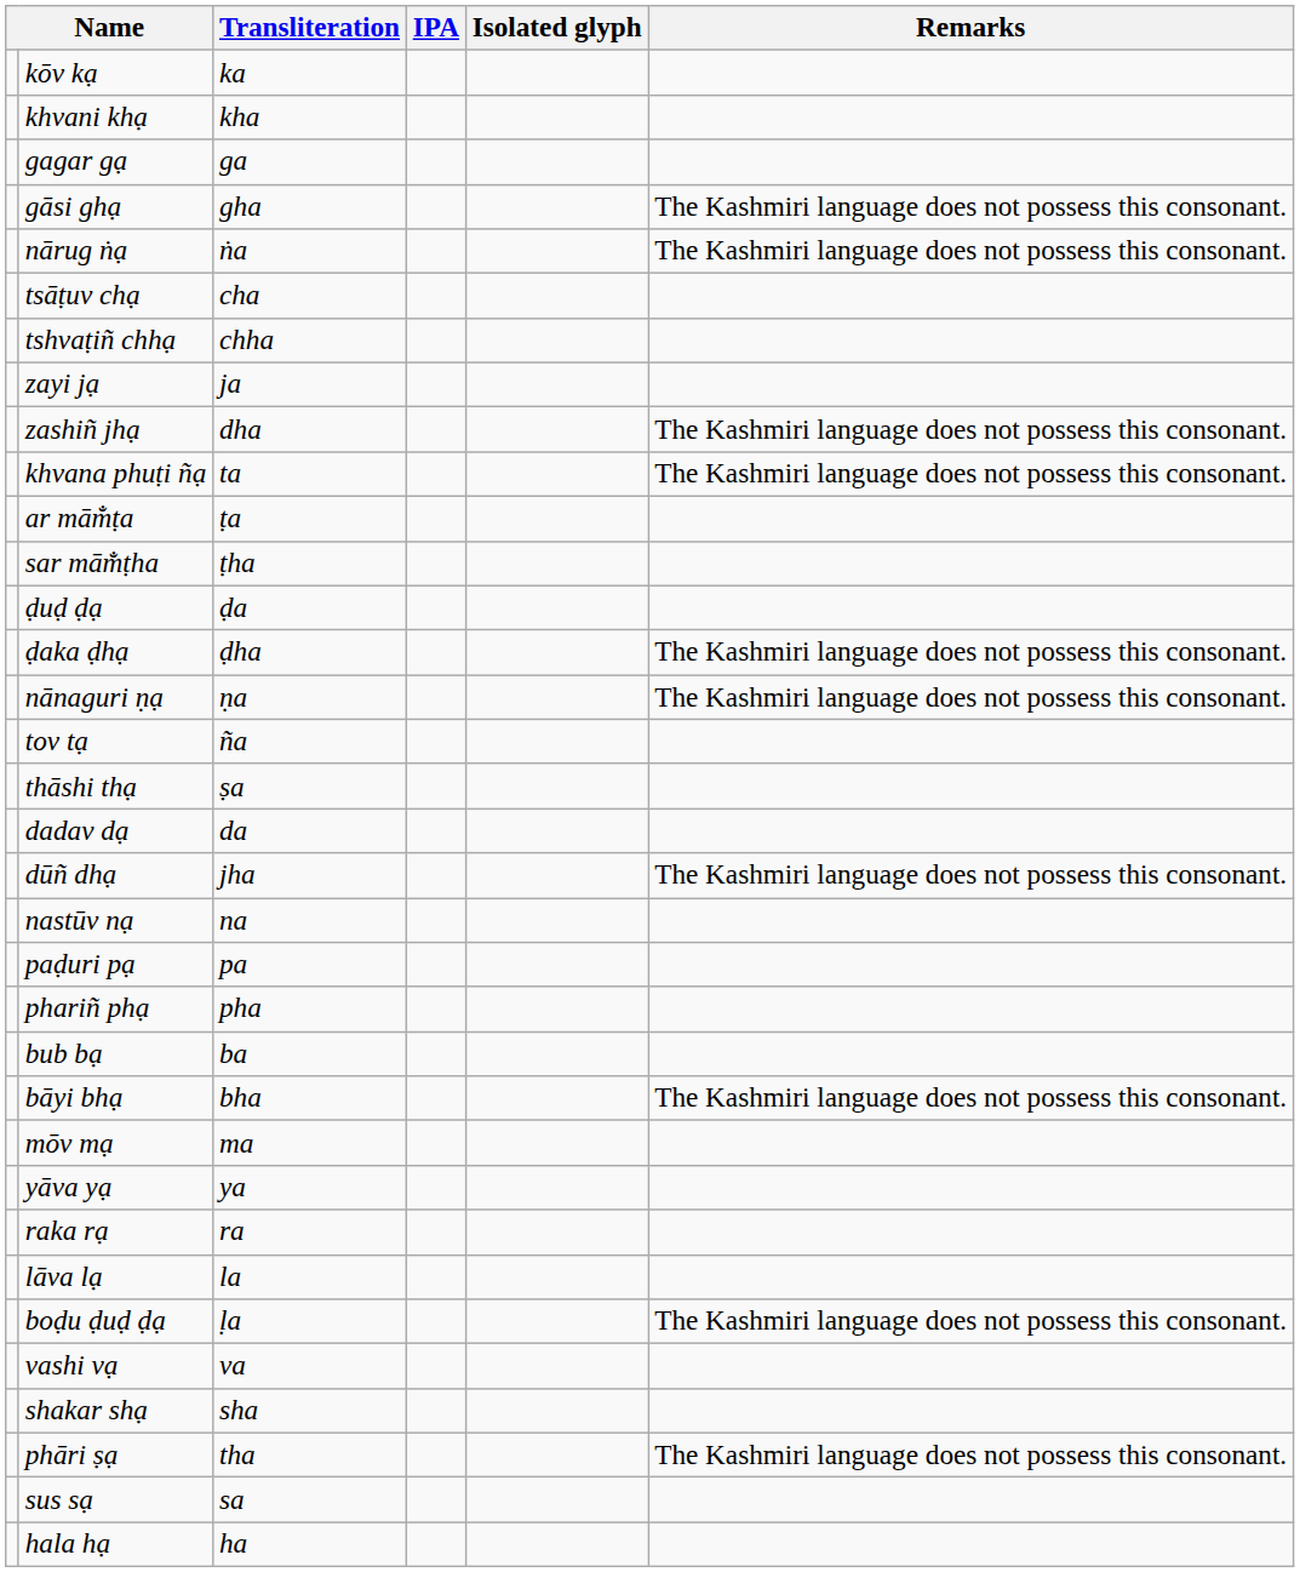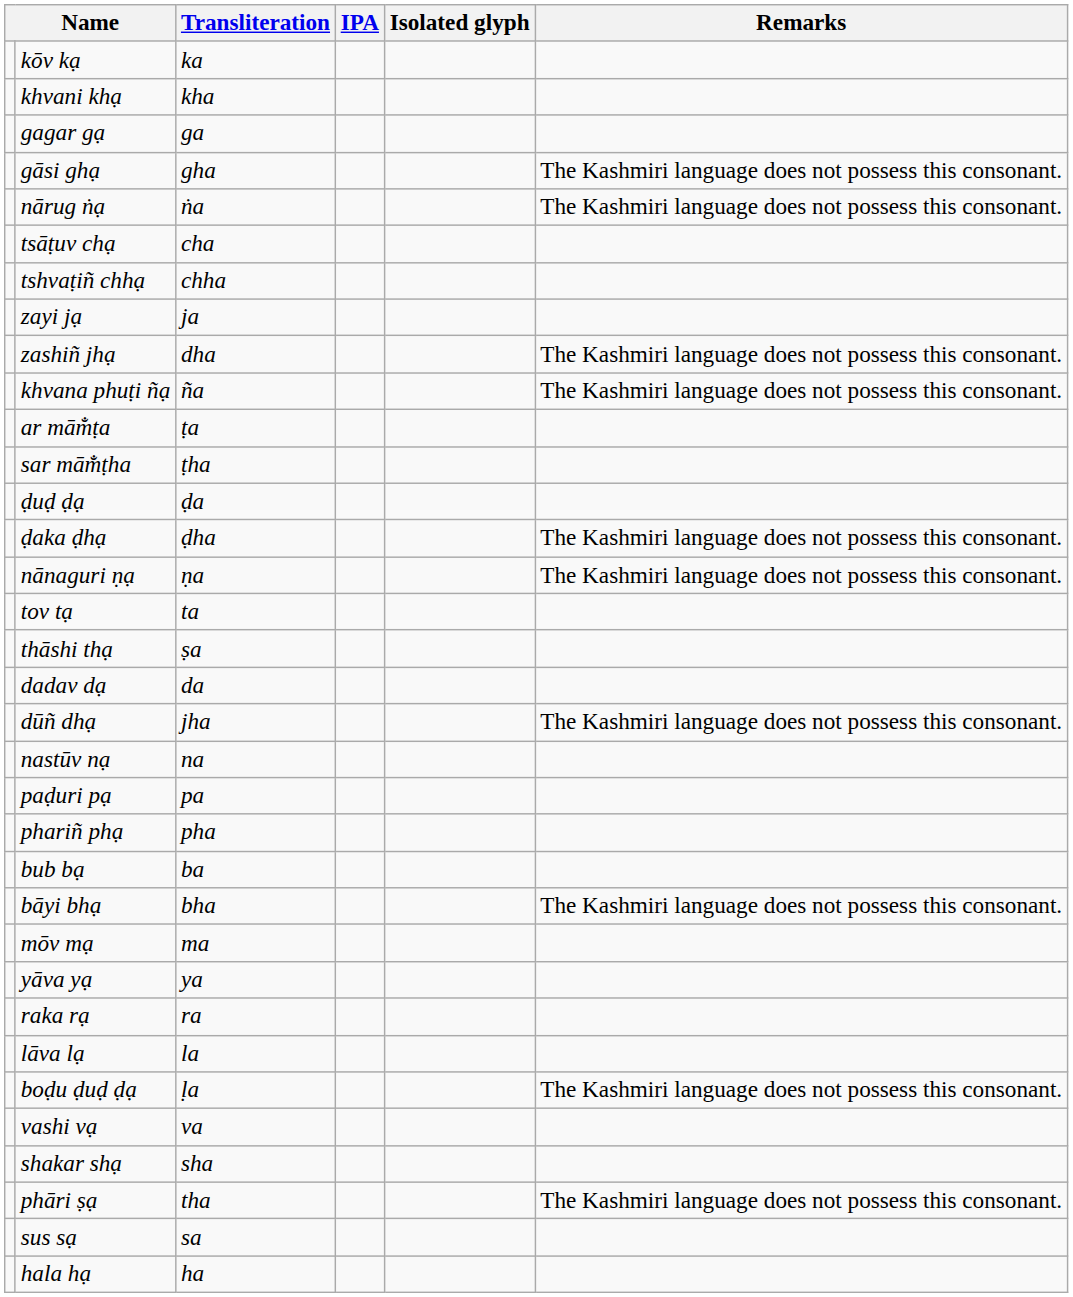khvana phuṭi ñạ | Transliteration: ta -> ña
tov tạ | Transliteration: ña -> ta
